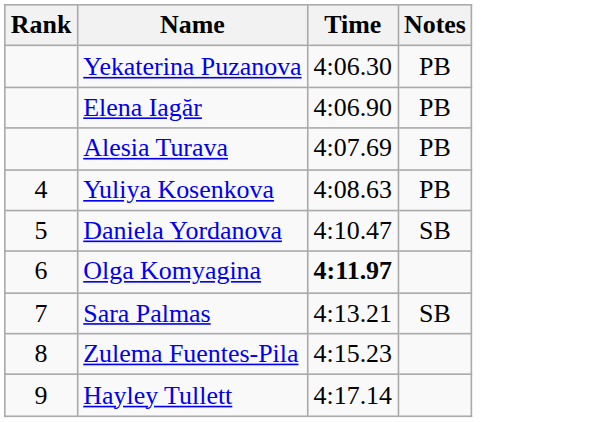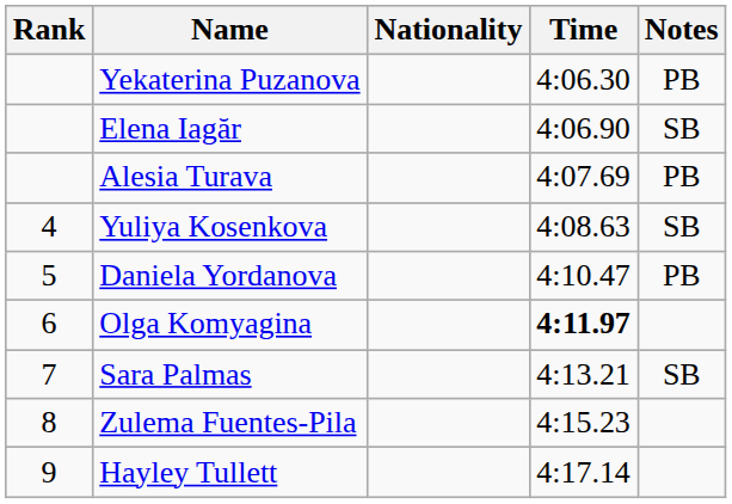+ column: Nationality
Elena Iagăr | Notes: PB -> SB
Yuliya Kosenkova | Notes: PB -> SB
Daniela Yordanova | Notes: SB -> PB
